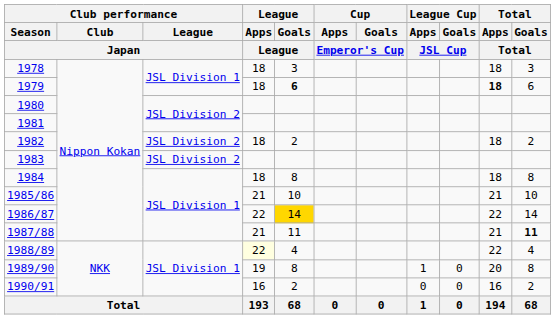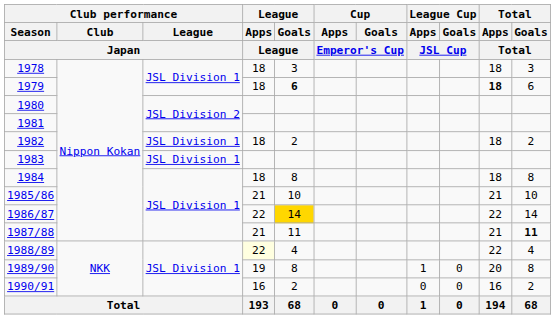1982 | Club performance / League / Japan: JSL Division 2 -> JSL Division 1
1983 | Club performance / League / Japan: JSL Division 2 -> JSL Division 1
